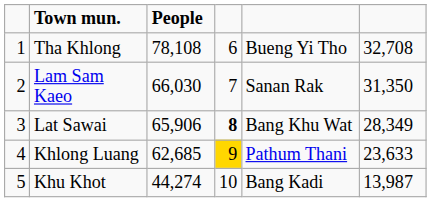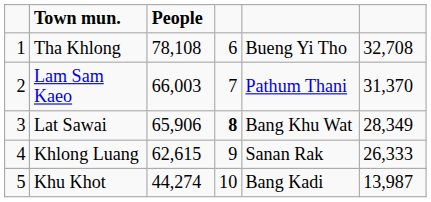Lam Sam Kaeo | People: 66,030 -> 66,003
Lam Sam Kaeo | column 5: Sanan Rak -> Pathum Thani
Lam Sam Kaeo | column 6: 31,350 -> 31,370
Khlong Luang | People: 62,685 -> 62,615
Khlong Luang | column 4: gold background -> no background
Khlong Luang | column 5: Pathum Thani -> Sanan Rak
Khlong Luang | column 6: 23,633 -> 26,333
